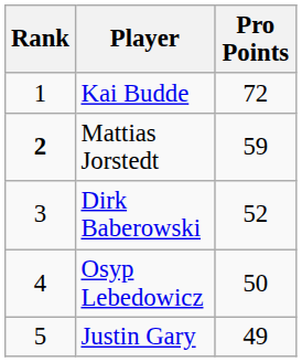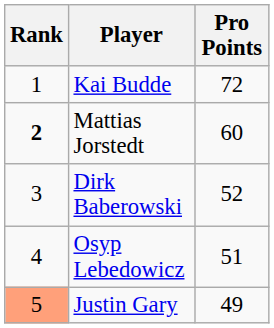Mattias Jorstedt | Pro Points: 59 -> 60
Osyp Lebedowicz | Pro Points: 50 -> 51
Justin Gary | Rank: no background -> lightsalmon background
